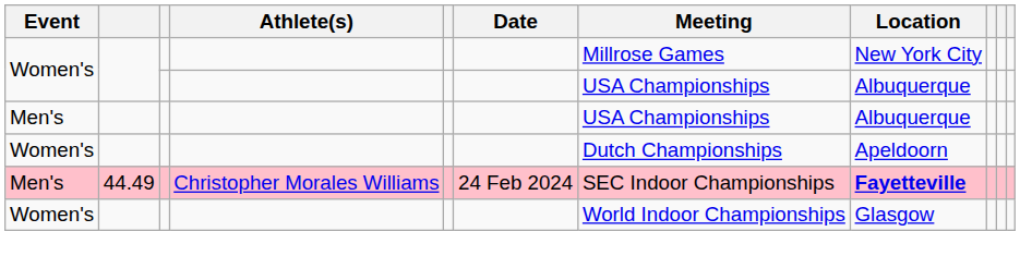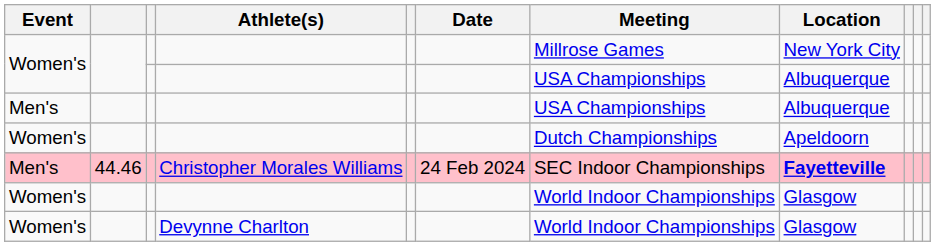Christopher Morales Williams | column 2: 44.49 -> 44.46
+ row: Women's | Devynne Charlton | World Indoor Championships | Glasgow
